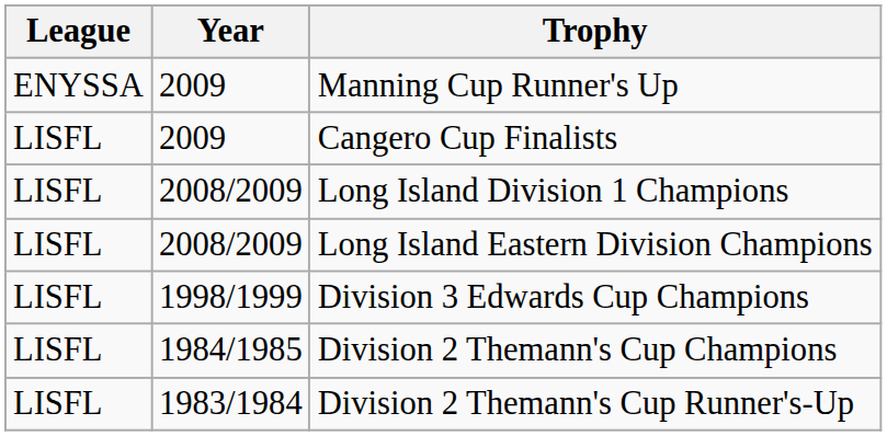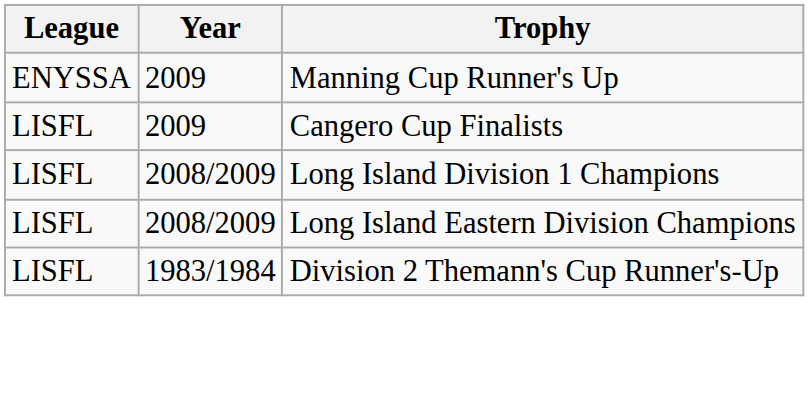- row: LISFL | 1998/1999 | Division 3 Edwards Cup Champions
- row: LISFL | 1984/1985 | Division 2 Themann's Cup Champions
